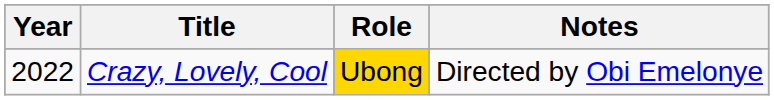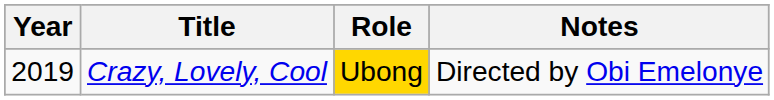Crazy, Lovely, Cool | Year: 2022 -> 2019
